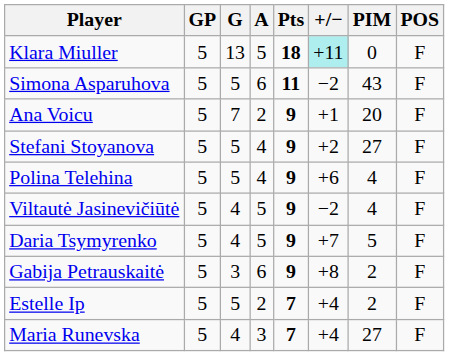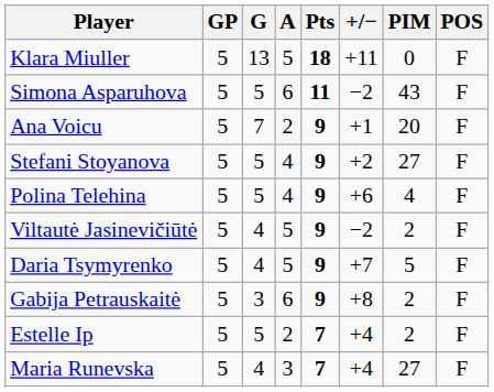Klara Miuller | +/−: paleturquoise background -> no background
Viltautė Jasinevičiūtė | PIM: 4 -> 2
